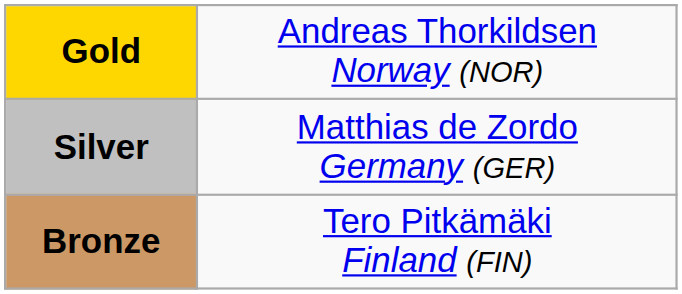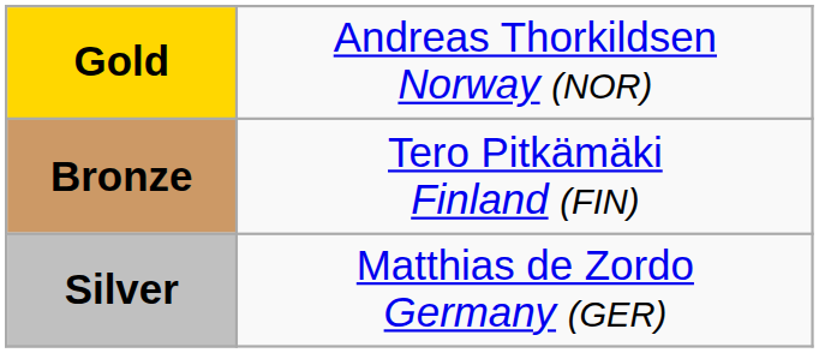rows swapped: Silver <-> Bronze
